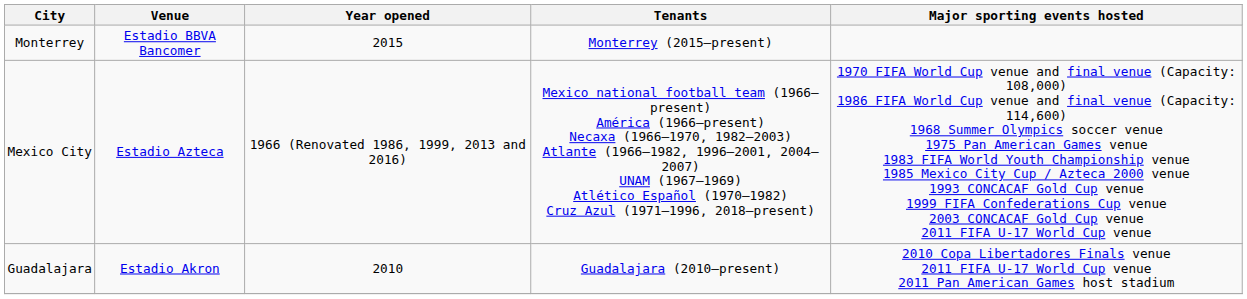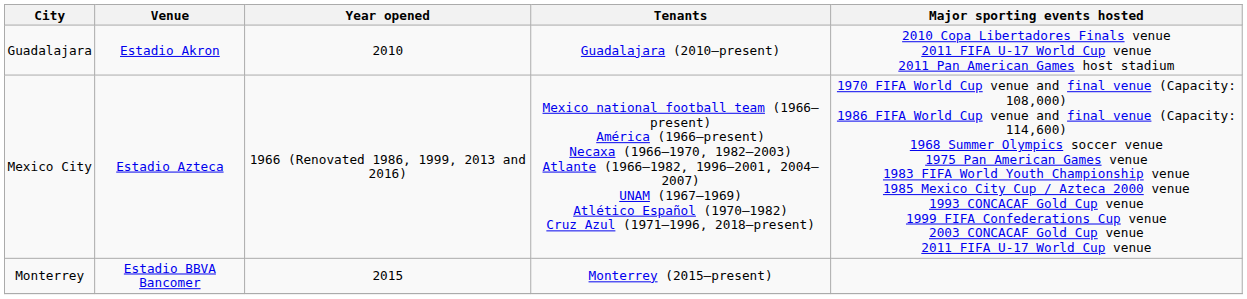rows swapped: Guadalajara <-> Monterrey
